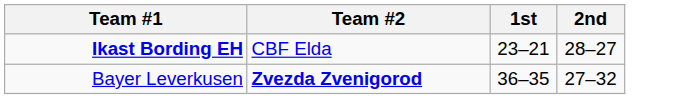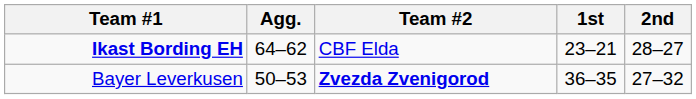+ column: Agg. | 64–62 | 50–53
